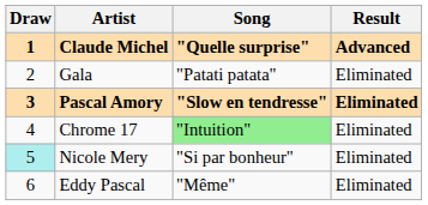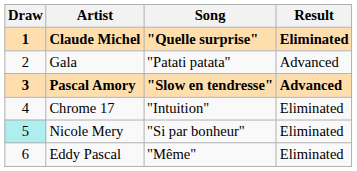Claude Michel | Result: Advanced -> Eliminated
Gala | Result: Eliminated -> Advanced
Pascal Amory | Result: Eliminated -> Advanced
Chrome 17 | Song: lightgreen background -> no background
